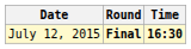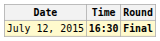columns swapped: Time <-> Round
